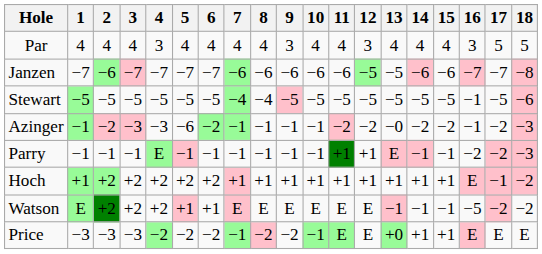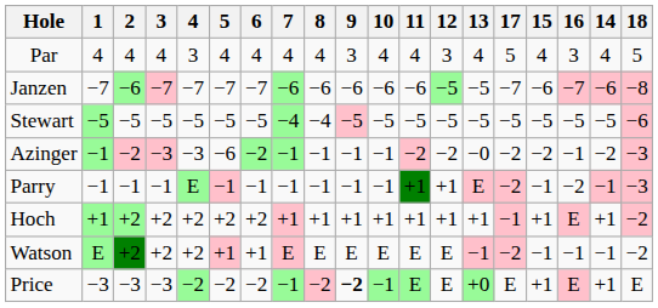columns swapped: 14 <-> 17
Stewart | 16: −1 -> −5
Watson | 16: −5 -> −1
Price | 9: normal -> bold
